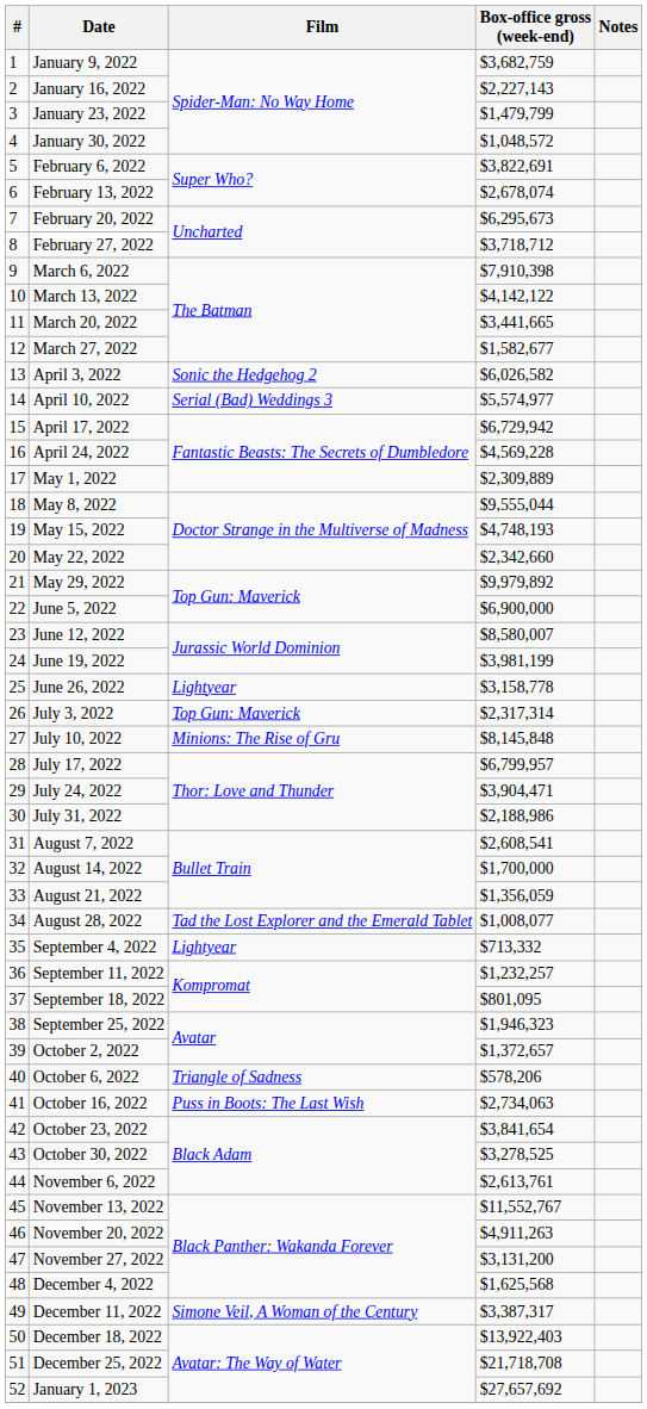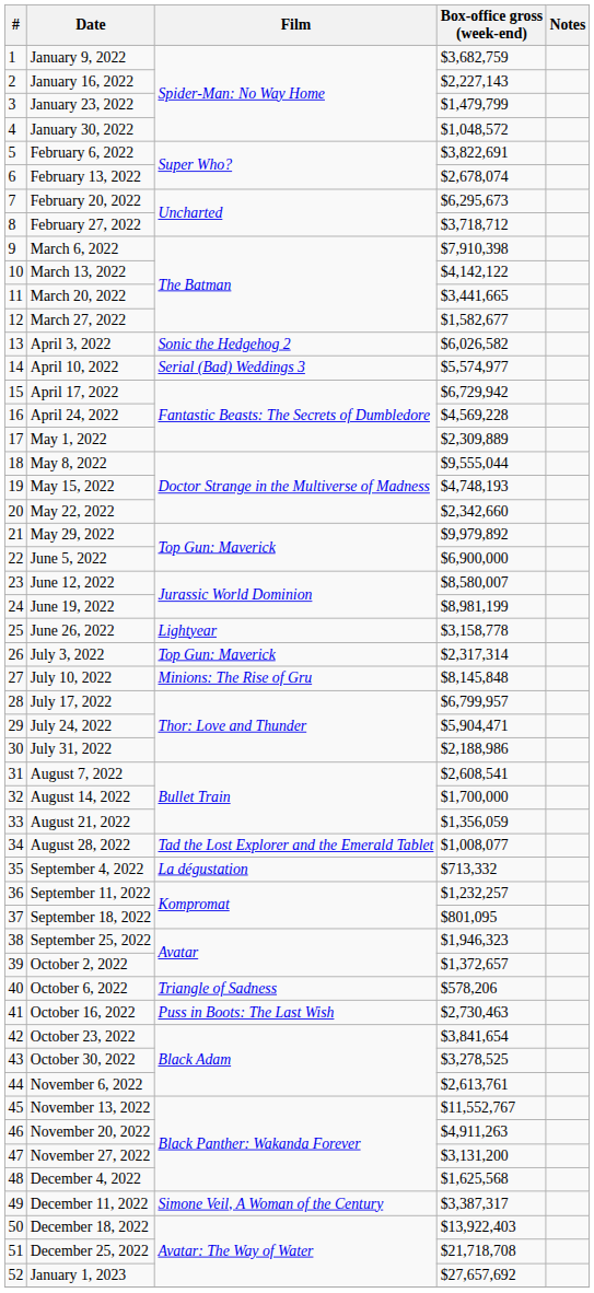June 19, 2022 | Box-office gross (week-end): $3,981,199 -> $8,981,199
July 24, 2022 | Box-office gross (week-end): $3,904,471 -> $5,904,471
September 4, 2022 | Film: Lightyear -> La dégustation
October 16, 2022 | Box-office gross (week-end): $2,734,063 -> $2,730,463
